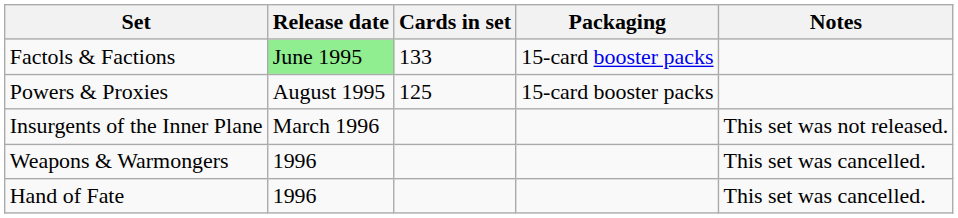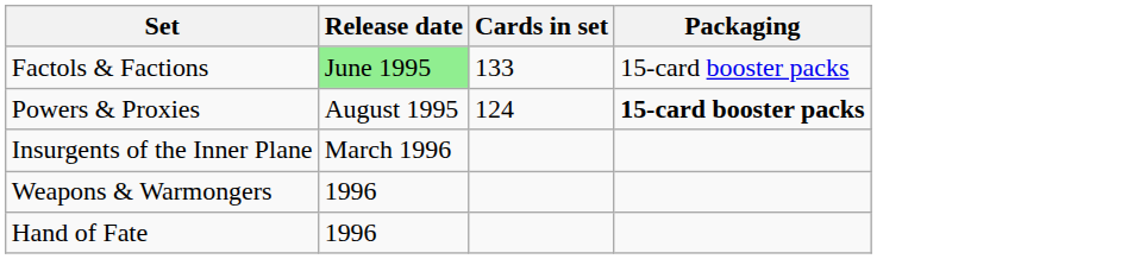- column: Notes | This set was not released. | This set was cancelled. | This set was cancelled.
Powers & Proxies | Cards in set: 125 -> 124
Powers & Proxies | Packaging: normal -> bold
